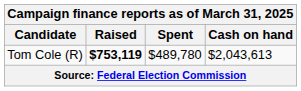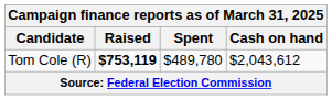Tom Cole (R) | Cash on hand: $2,043,613 -> $2,043,612
